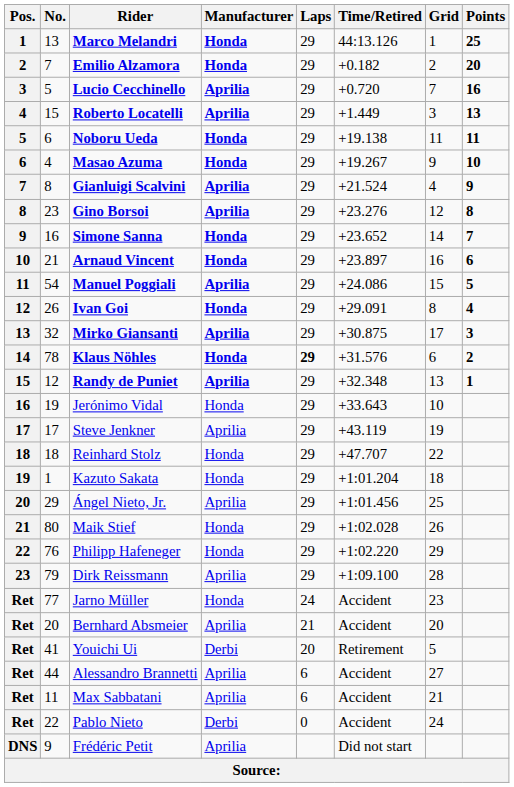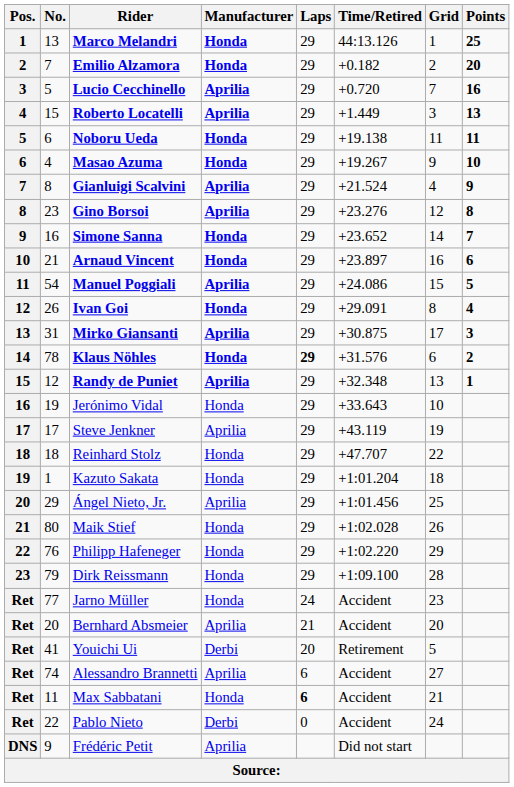Mirko Giansanti | No.: 32 -> 31
Dirk Reissmann | Manufacturer: Aprilia -> Honda
Alessandro Brannetti | No.: 44 -> 74
Max Sabbatani | Manufacturer: Aprilia -> Honda
Max Sabbatani | Laps: normal -> bold
